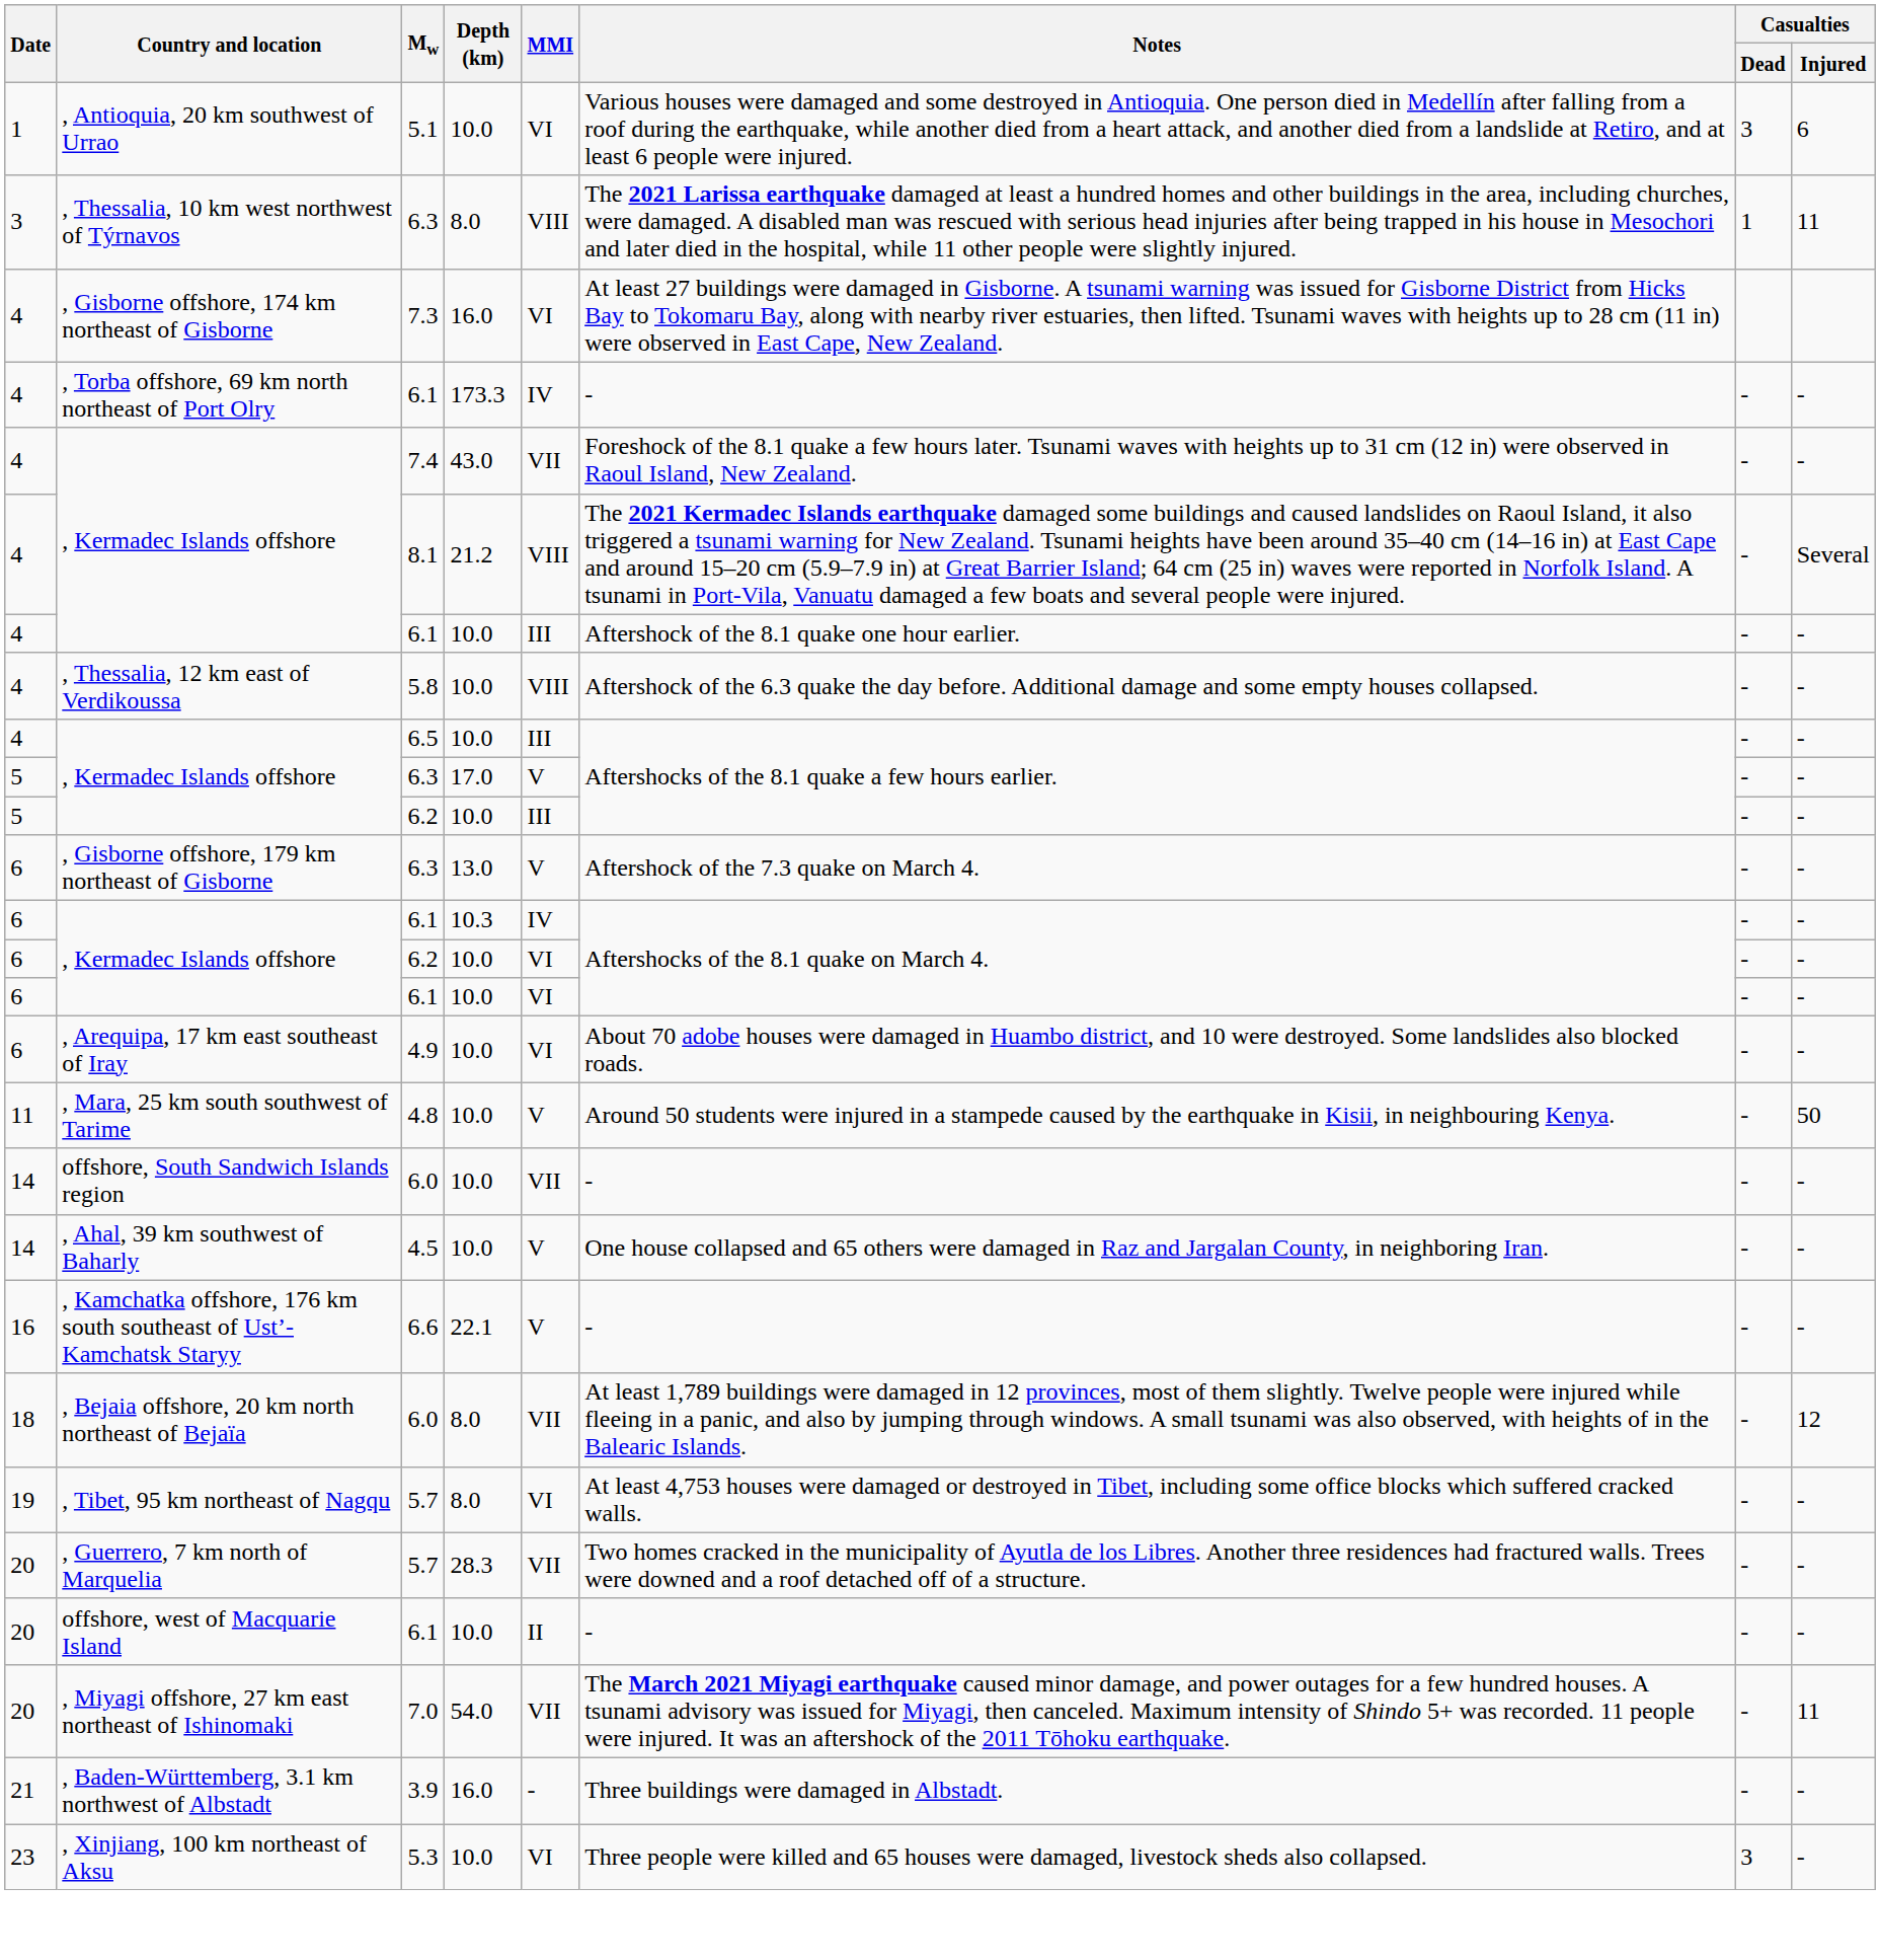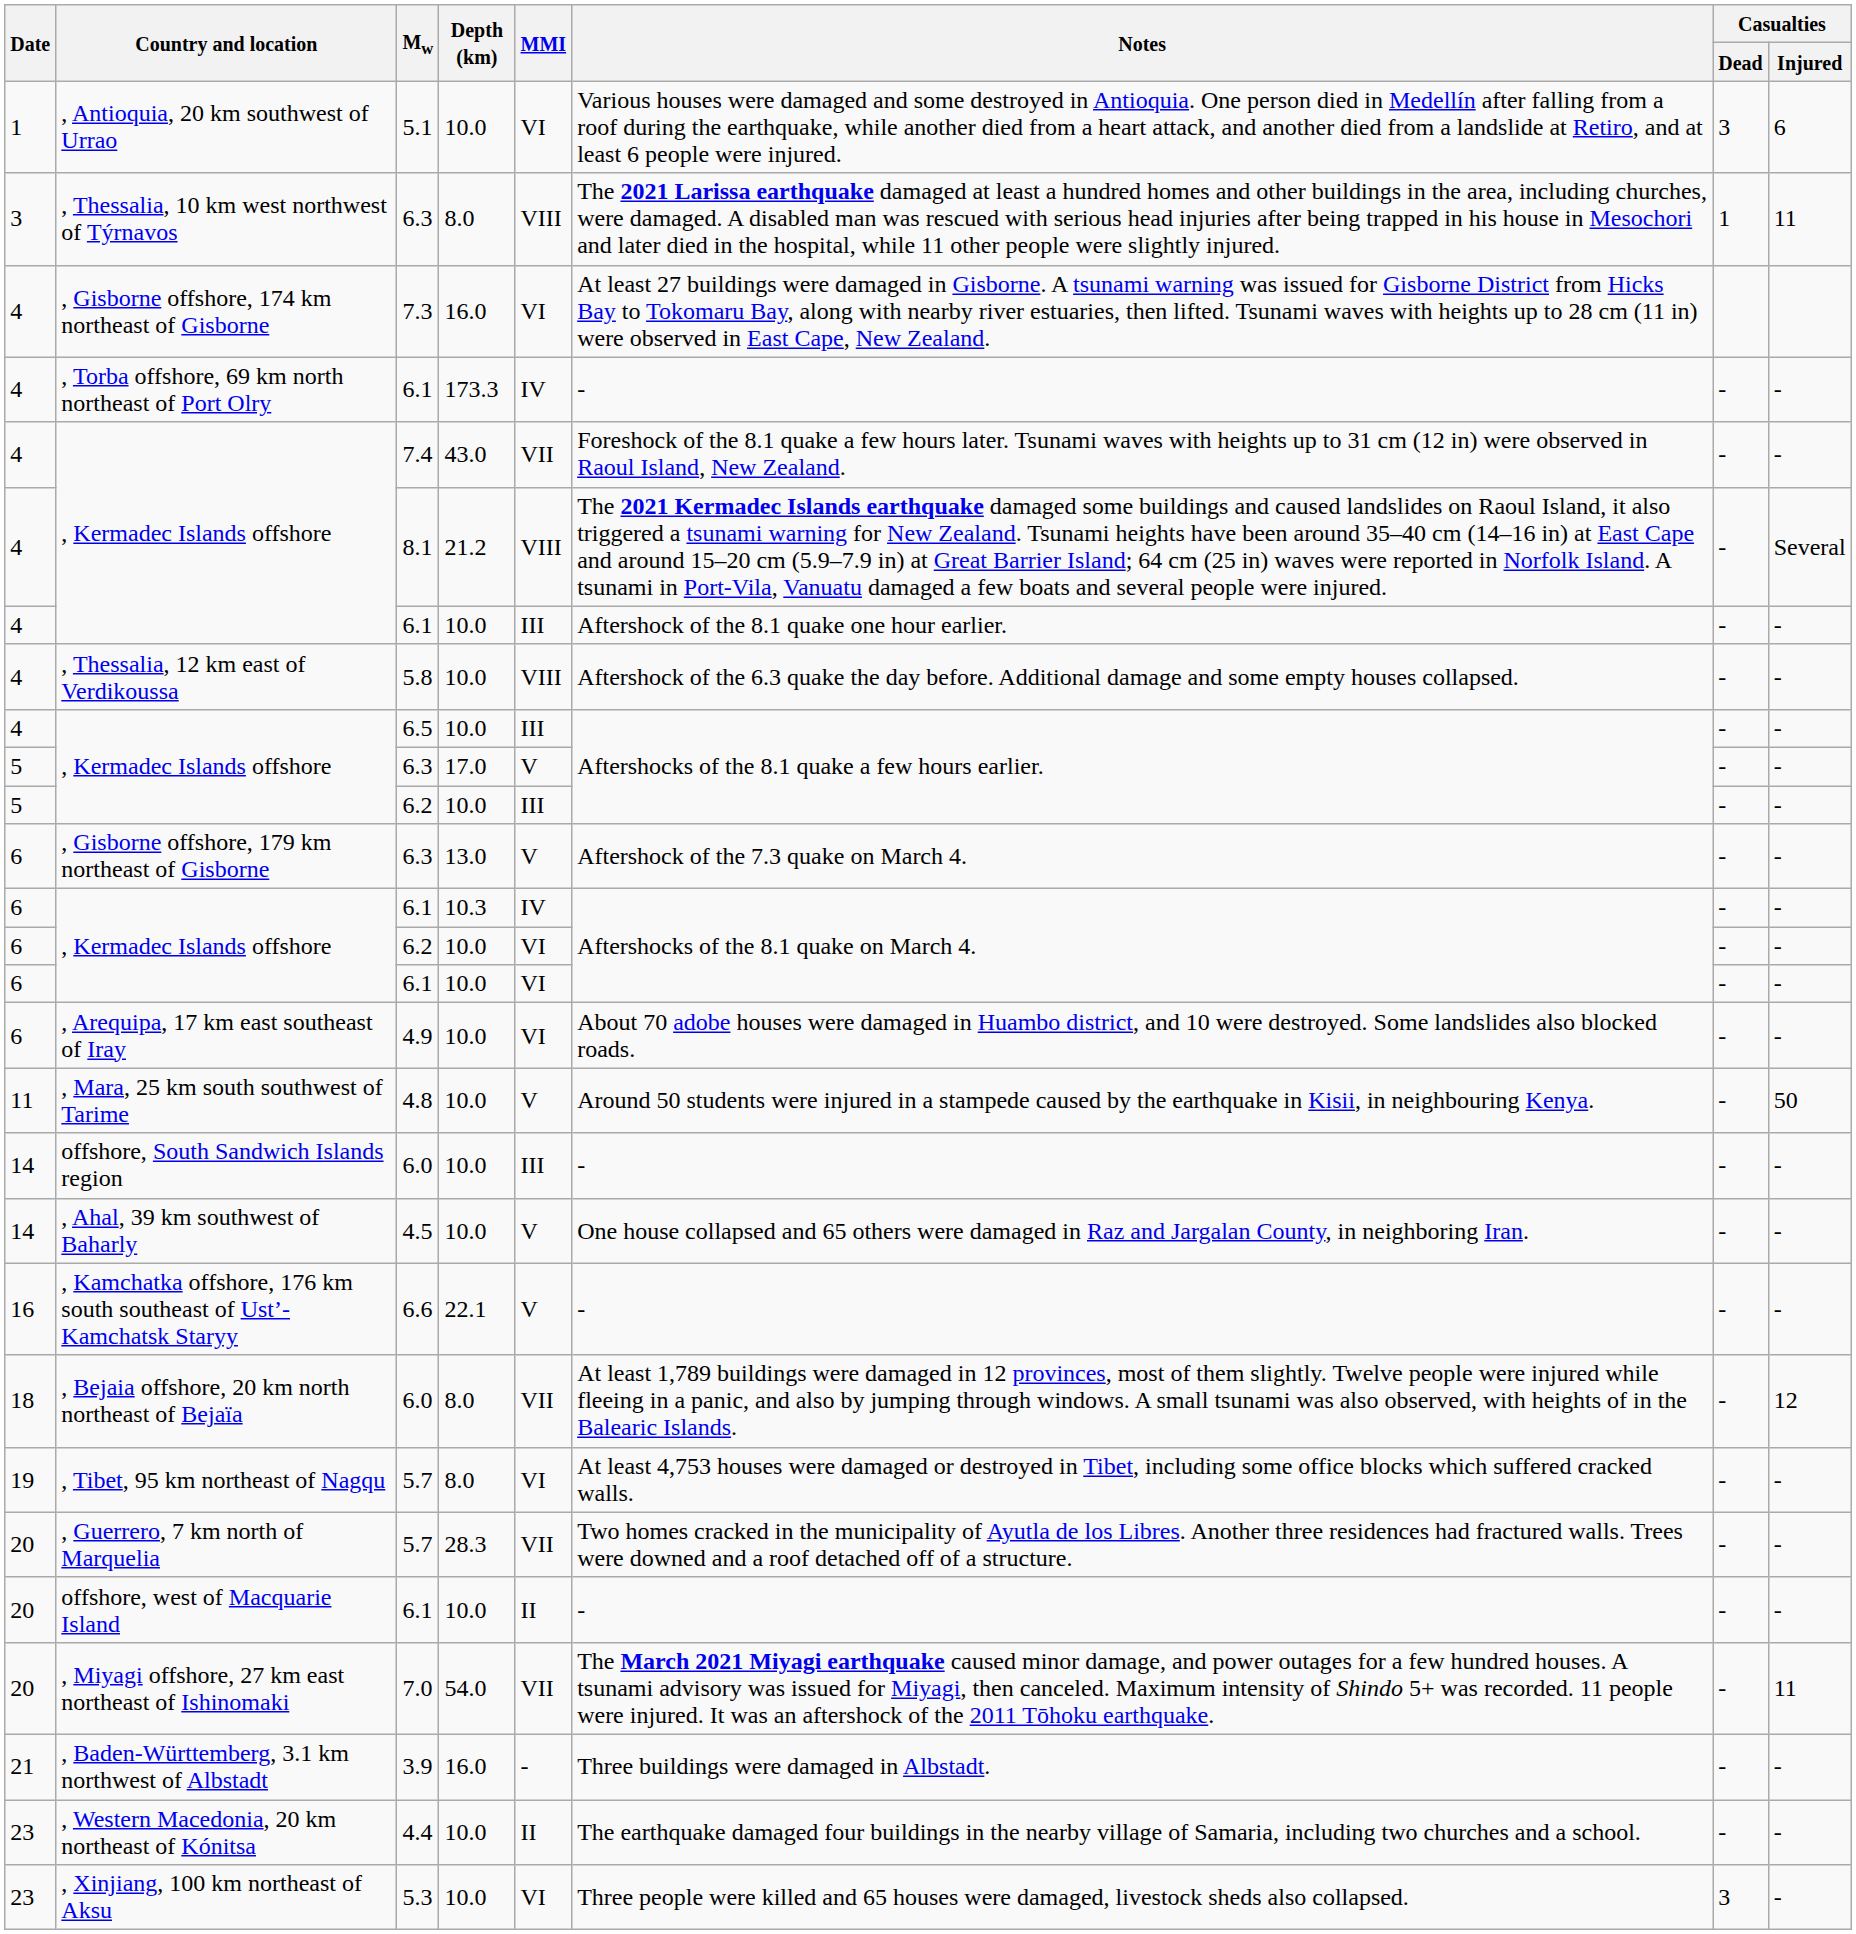offshore, South Sandwich Islands region | MMI: VII -> III
+ row: 23 | , Western Macedonia, 20 km northeast of Kónitsa | 4.4 | 10.0 | II | The earthquake damaged four buildings in the nearby village of Samaria, including two churches and a school. | - | -
